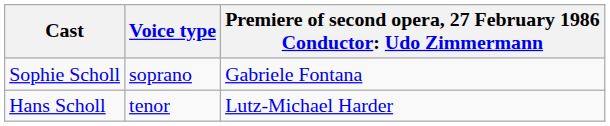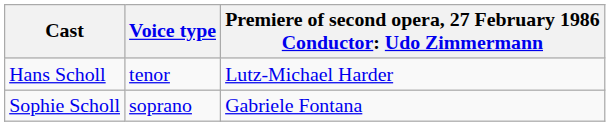rows swapped: Hans Scholl <-> Sophie Scholl
